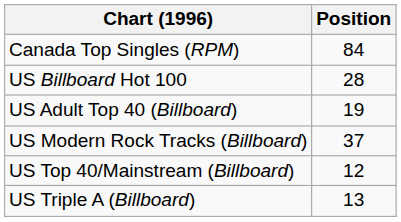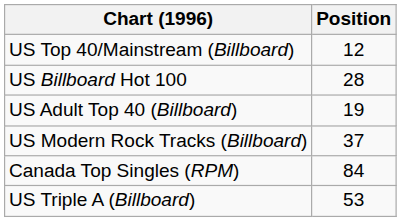rows swapped: Canada Top Singles (RPM) <-> US Top 40/Mainstream (Billboard)
US Triple A (Billboard) | Position: 13 -> 53
